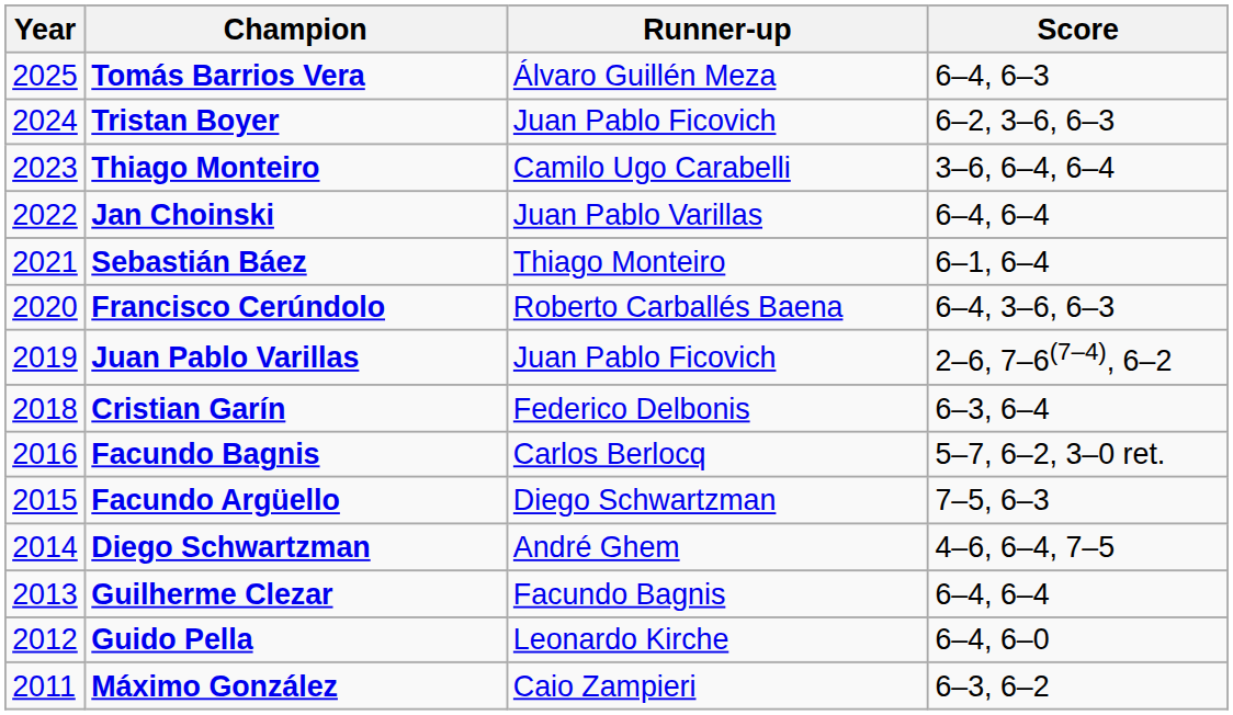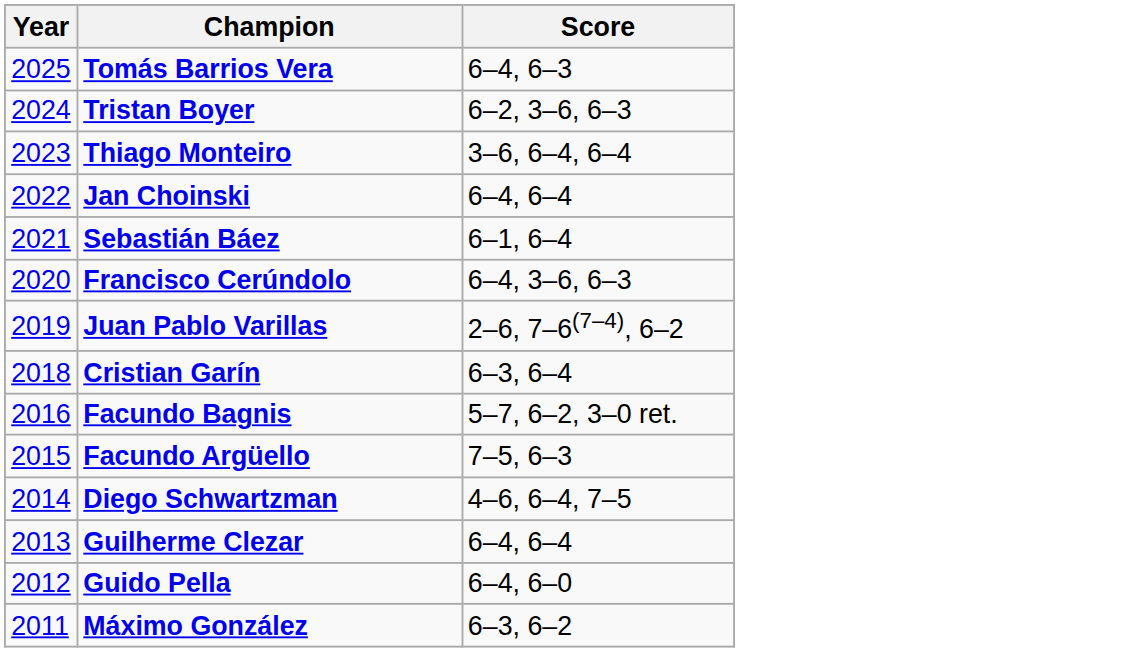- column: Runner-up | Álvaro Guillén Meza | Juan Pablo Ficovich | Camilo Ugo Carabelli | Juan Pablo Varillas | Thiago Monteiro | Roberto Carballés Baena | Juan Pablo Ficovich | Federico Delbonis | Carlos Berlocq | Diego Schwartzman | André Ghem | Facundo Bagnis | Leonardo Kirche | Caio Zampieri
